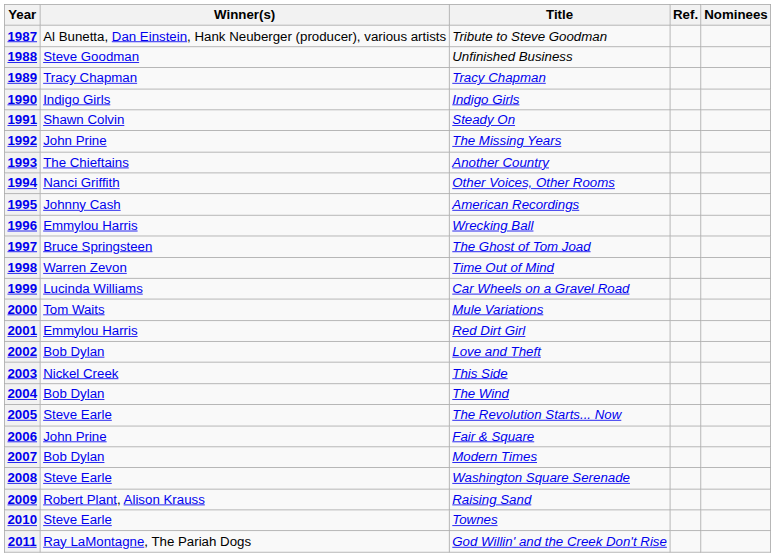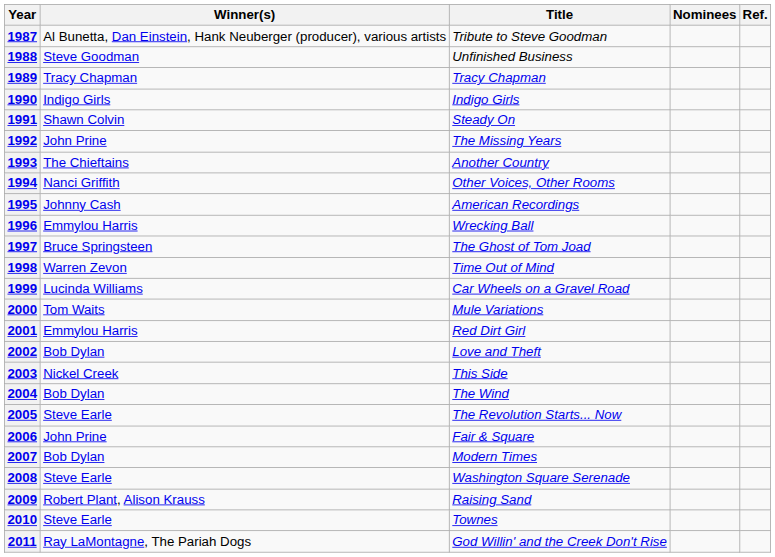columns swapped: Nominees <-> Ref.
